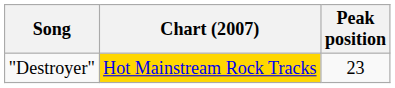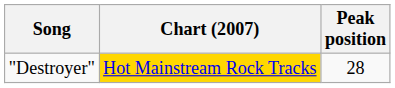"Destroyer" | Peak position: 23 -> 28
